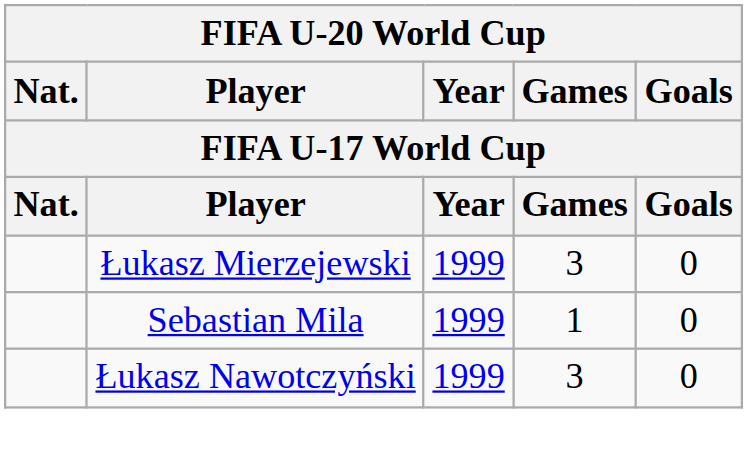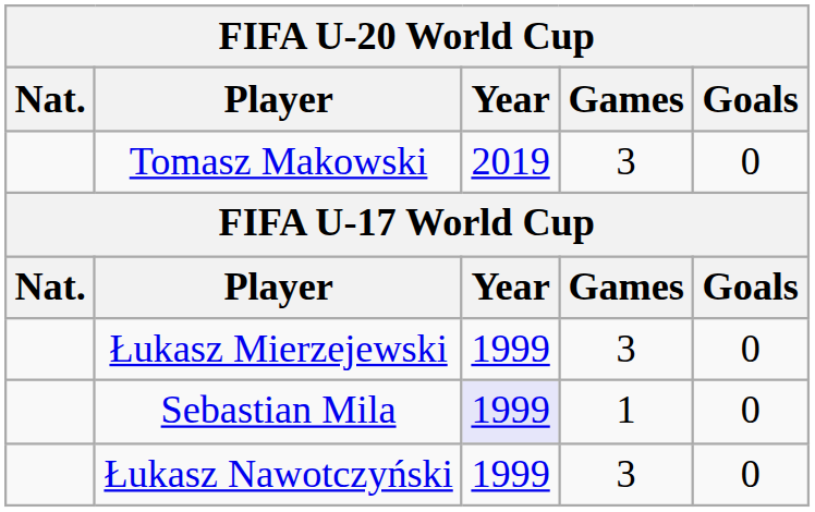+ row: Tomasz Makowski | 2019 | 3 | 0
Sebastian Mila | Year: no background -> lavender background
